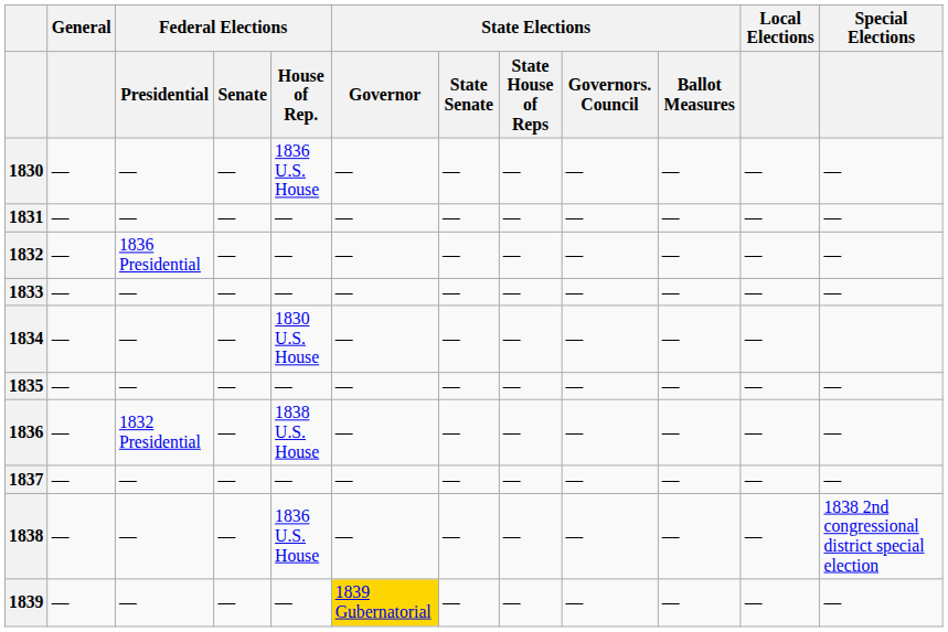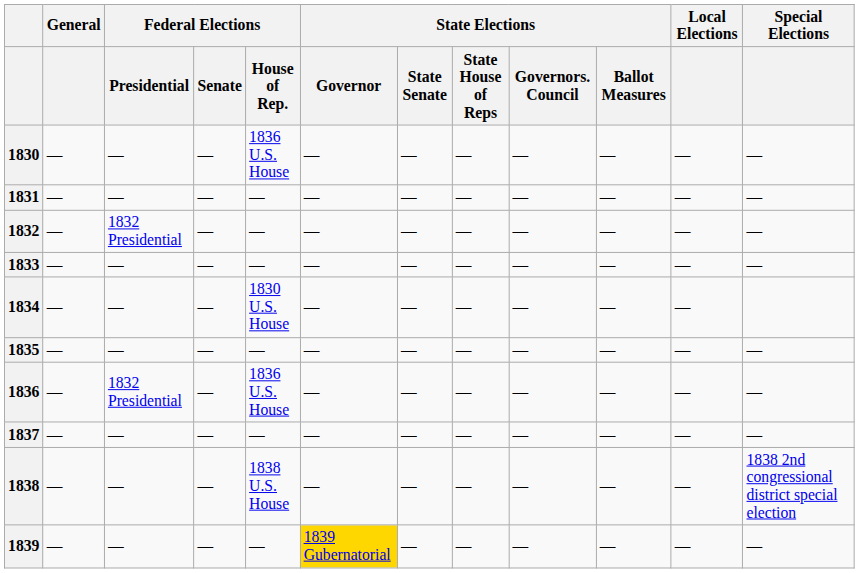1832 | Federal Elections / Presidential: 1836 Presidential -> 1832 Presidential
1836 | Federal Elections / House of Rep.: 1838 U.S. House -> 1836 U.S. House
1838 | Federal Elections / House of Rep.: 1836 U.S. House -> 1838 U.S. House
